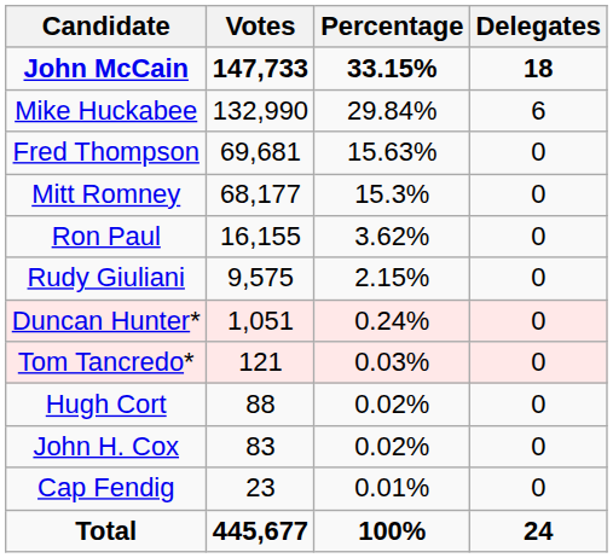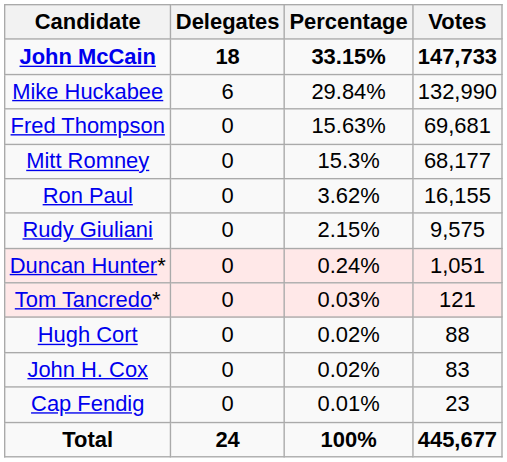columns swapped: Votes <-> Delegates
